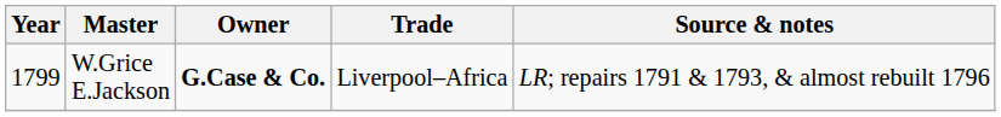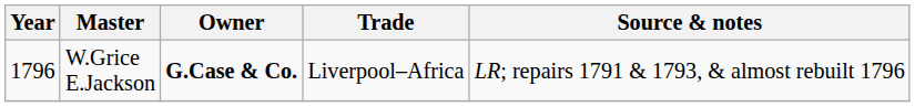W.Grice E.Jackson | Year: 1799 -> 1796
